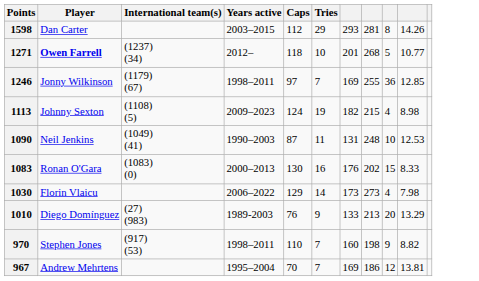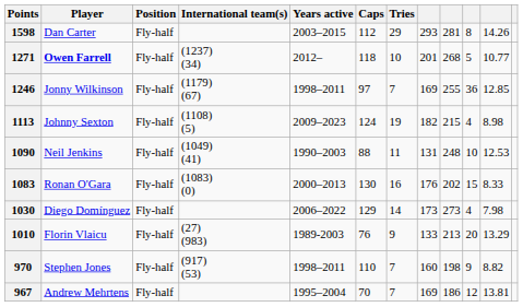+ column: Position | Fly-half | Fly-half | Fly-half | Fly-half | Fly-half | Fly-half | Fly-half | Fly-half | Fly-half | Fly-half
1090 | Caps: 87 -> 88
1030 | Player: Florin Vlaicu -> Diego Domínguez
1010 | Player: Diego Domínguez -> Florin Vlaicu
